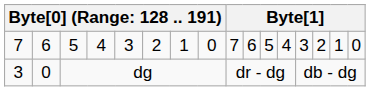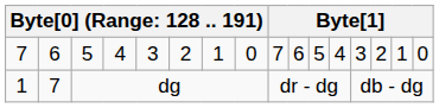dg | column 1: 3 -> 1
dg | column 2: 0 -> 7
